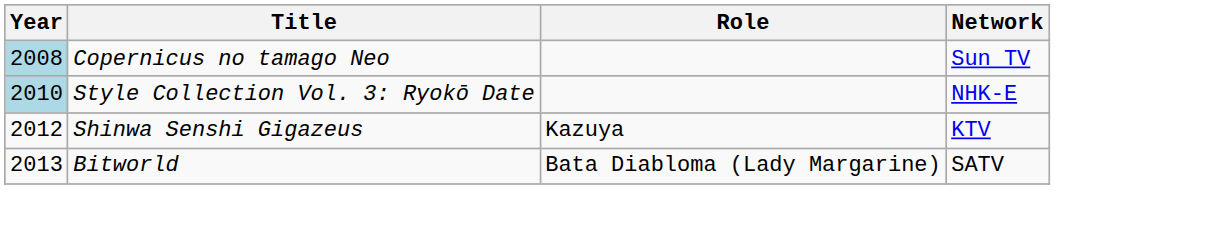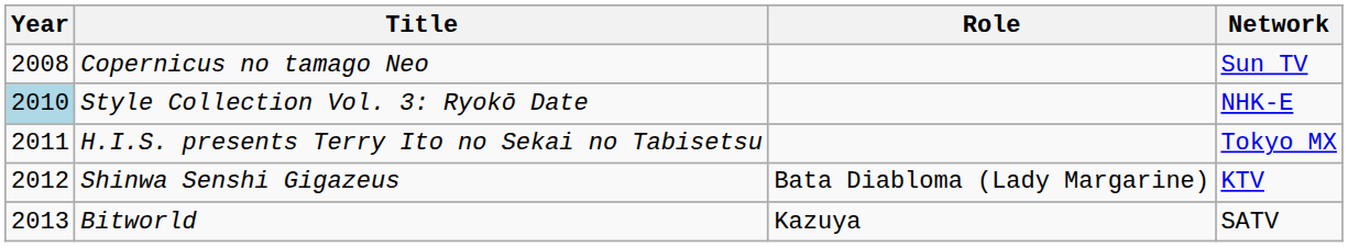Copernicus no tamago Neo | Year: lightblue background -> no background
+ row: 2011 | H.I.S. presents Terry Ito no Sekai no Tabisetsu | Tokyo MX
Shinwa Senshi Gigazeus | Role: Kazuya -> Bata Diabloma (Lady Margarine)
Bitworld | Role: Bata Diabloma (Lady Margarine) -> Kazuya
